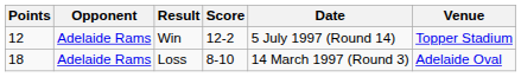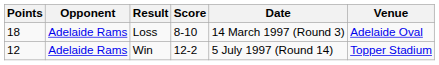rows swapped: Win <-> Loss
